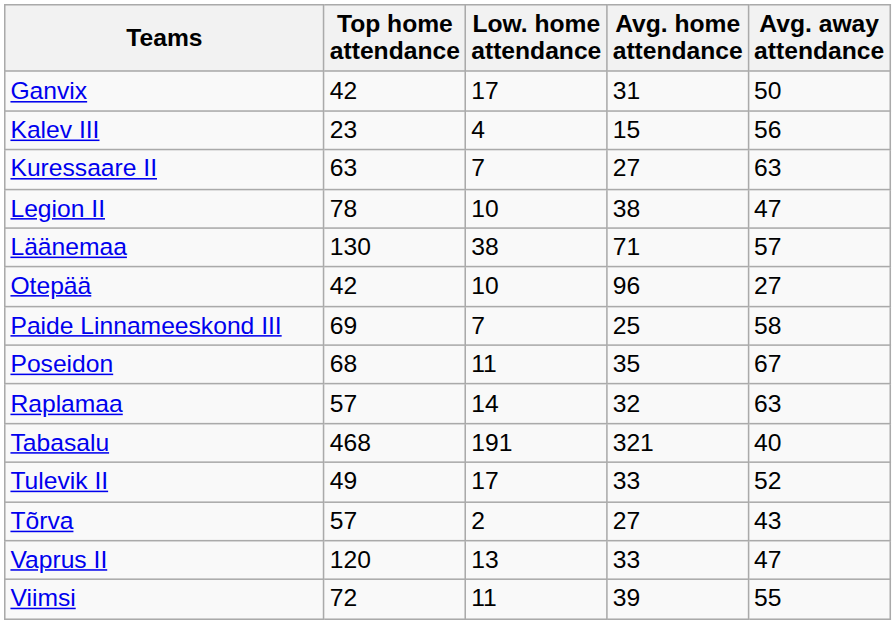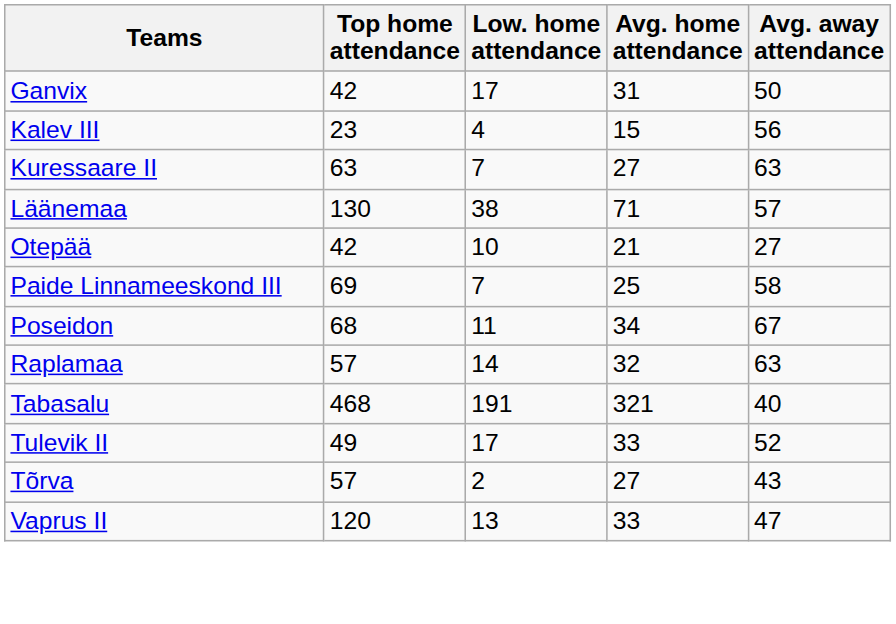- row: Legion II | 78 | 10 | 38 | 47
Otepää | Avg. home attendance: 96 -> 21
Poseidon | Avg. home attendance: 35 -> 34
- row: Viimsi | 72 | 11 | 39 | 55
